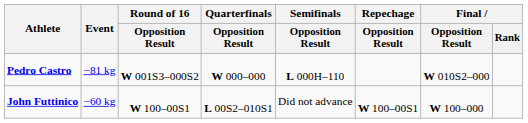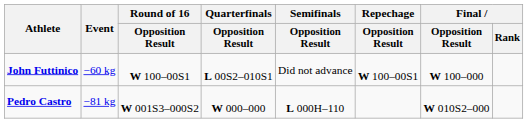rows swapped: John Futtinico <-> Pedro Castro
